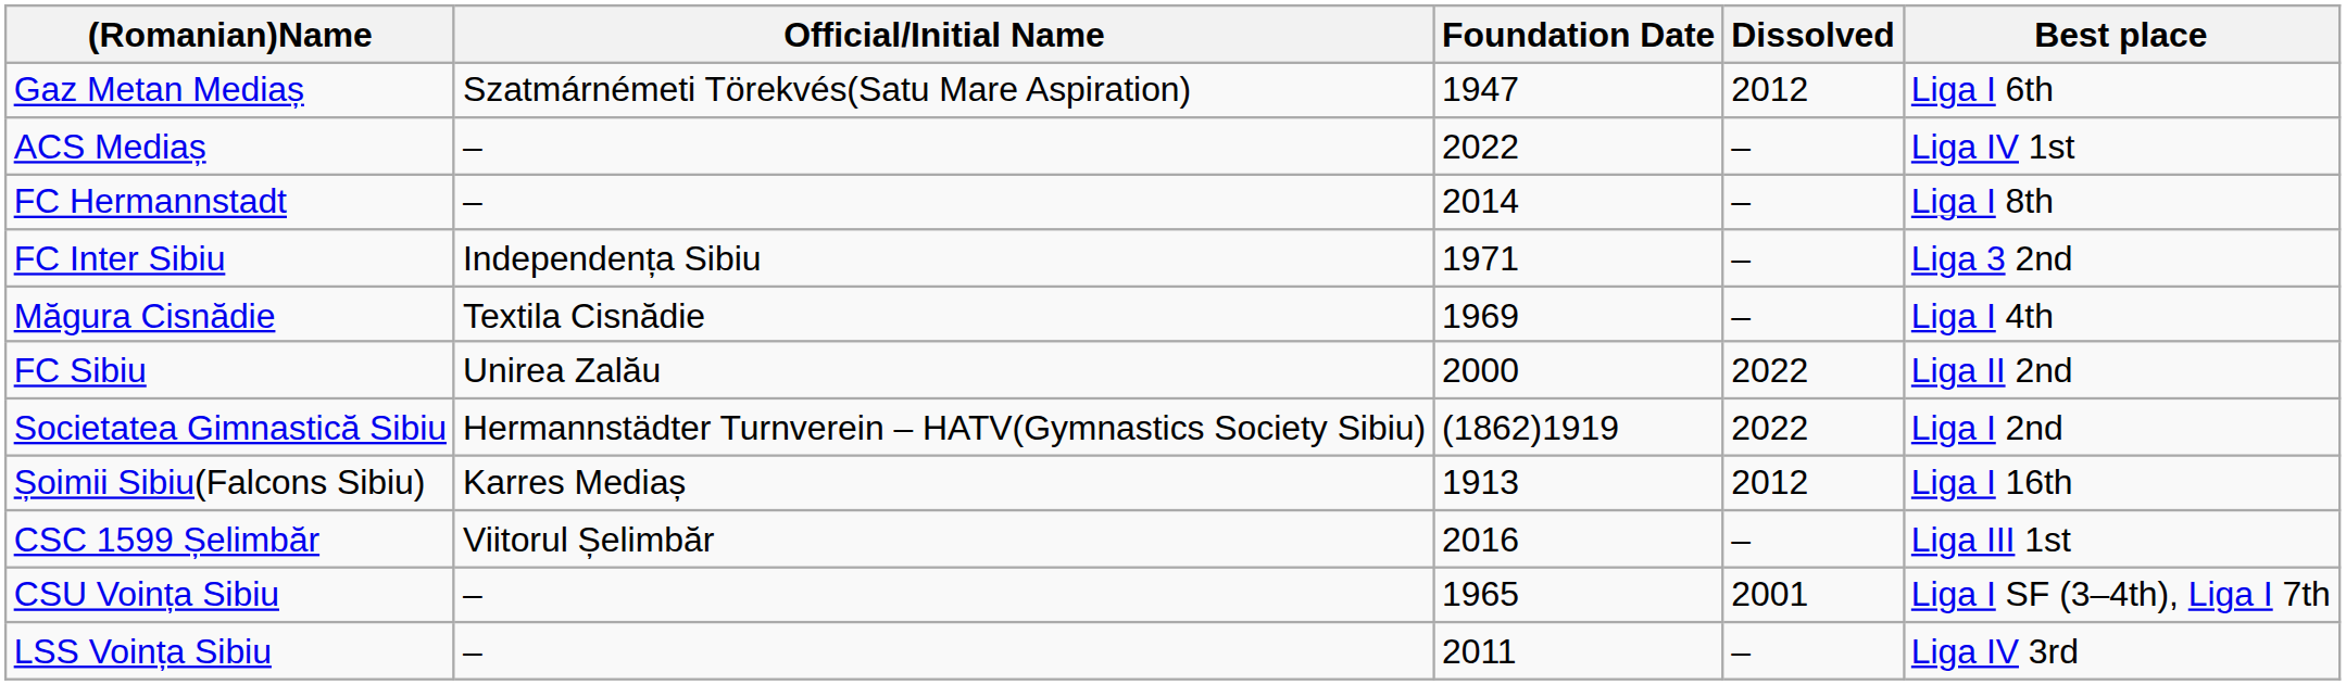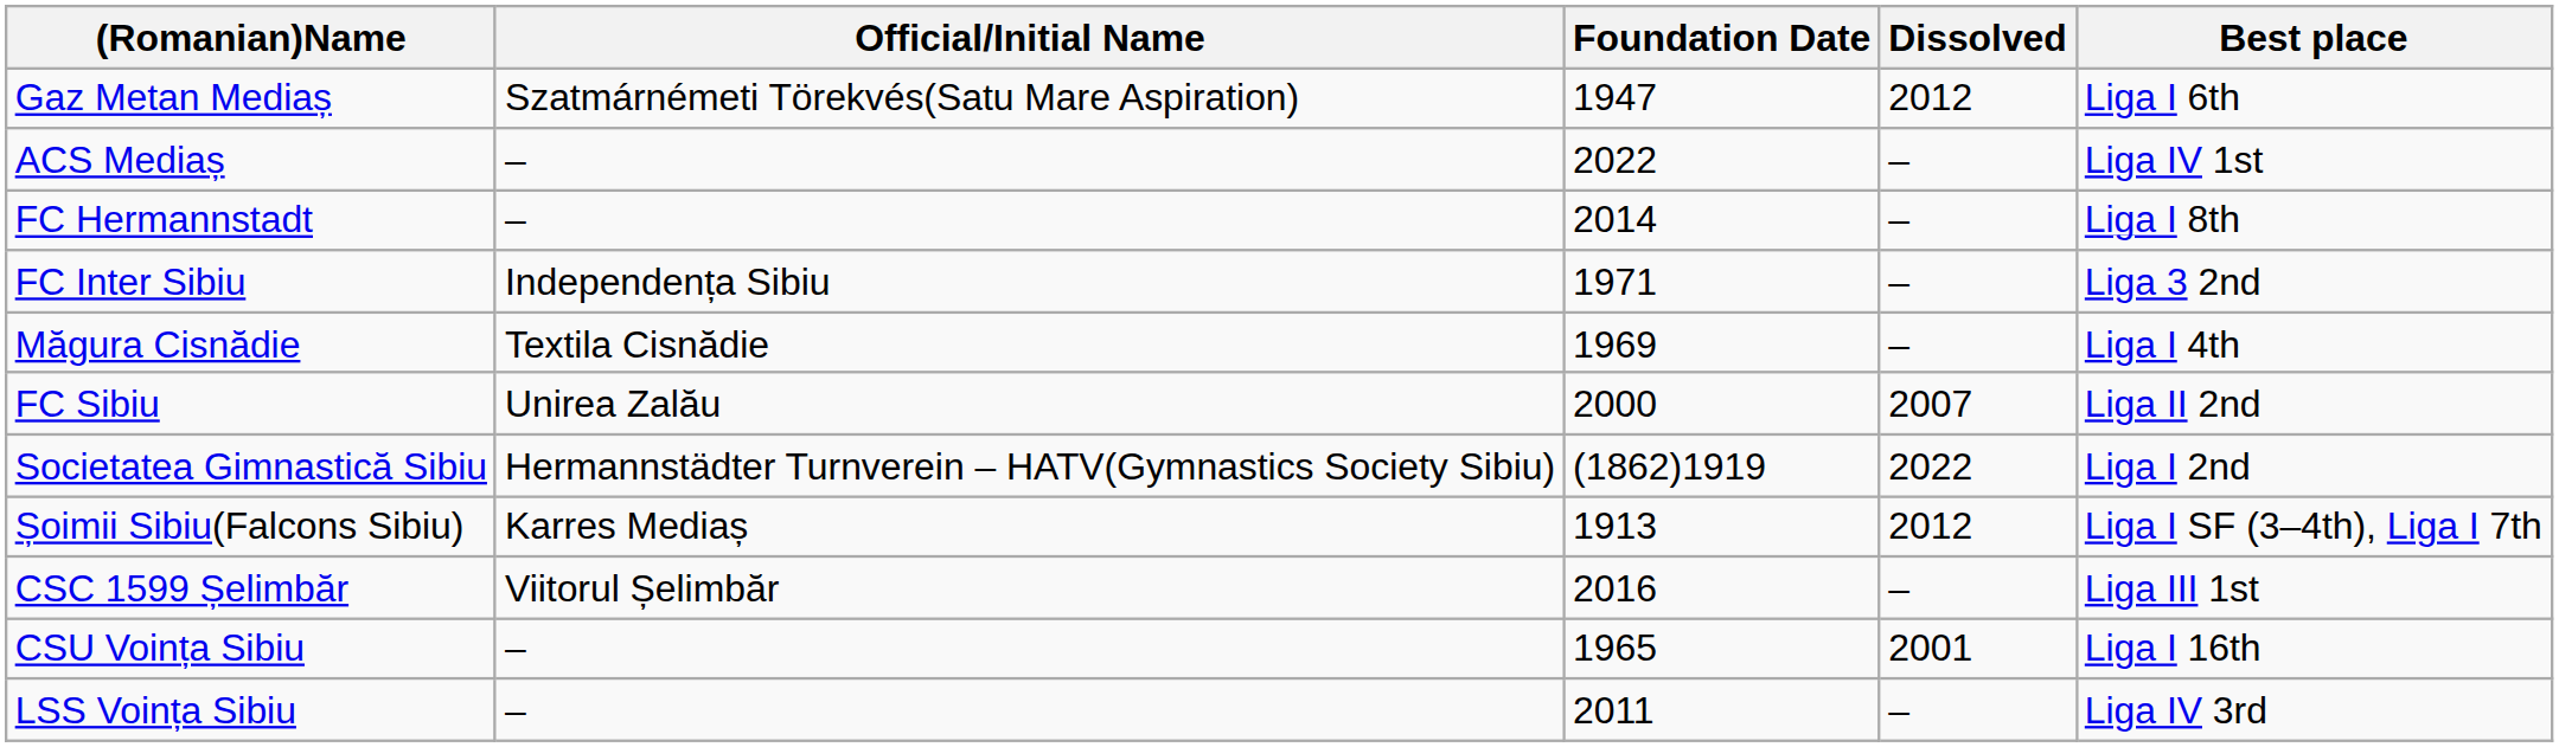FC Sibiu | Dissolved: 2022 -> 2007
Șoimii Sibiu(Falcons Sibiu) | Best place: Liga I 16th -> Liga I SF (3–4th), Liga I 7th
CSU Voința Sibiu | Best place: Liga I SF (3–4th), Liga I 7th -> Liga I 16th
